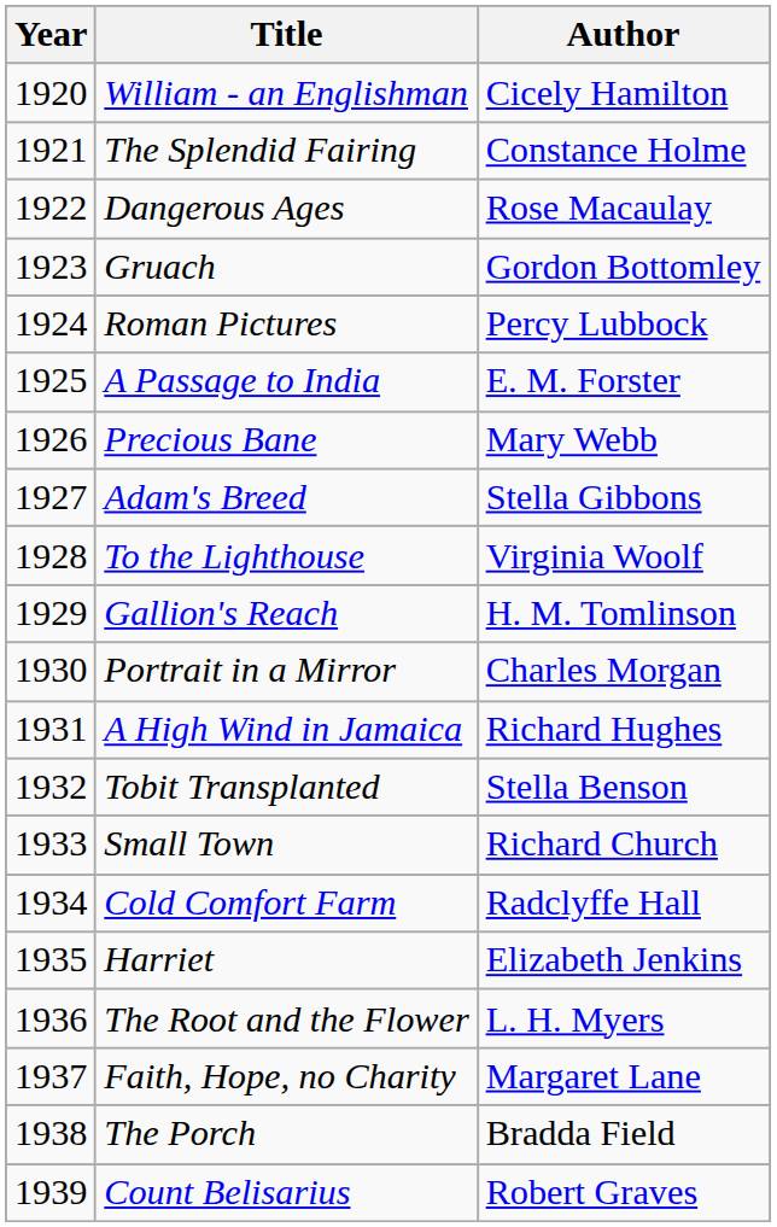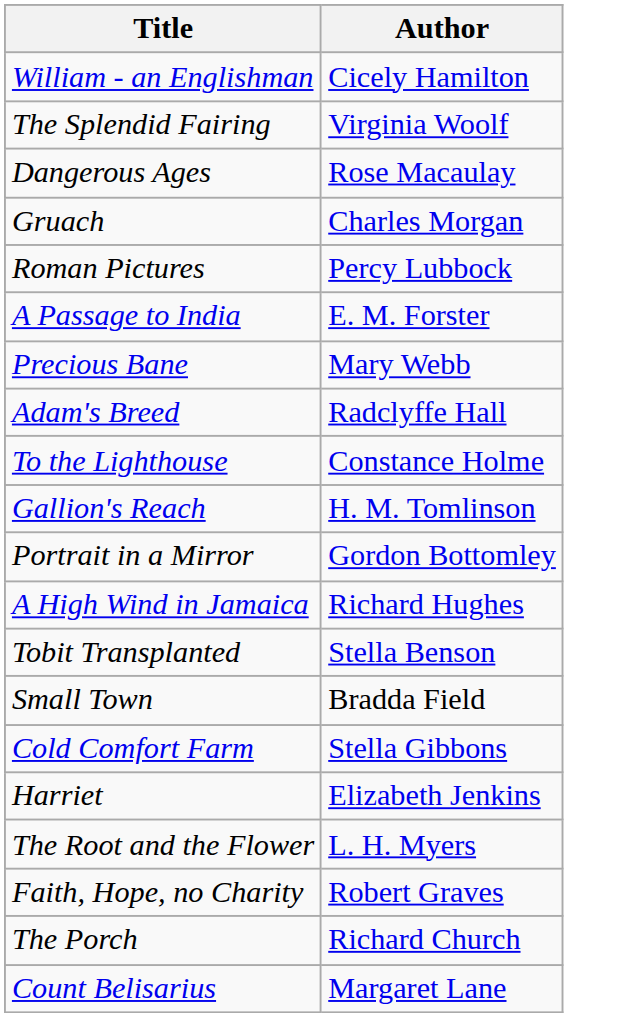- column: Year | 1920 | 1921 | 1922 | 1923 | 1924 | 1925 | 1926 | 1927 | 1928 | 1929 | 1930 | 1931 | 1932 | 1933 | 1934 | 1935 | 1936 | 1937 | 1938 | 1939
The Splendid Fairing | Author: Constance Holme -> Virginia Woolf
Gruach | Author: Gordon Bottomley -> Charles Morgan
Adam's Breed | Author: Stella Gibbons -> Radclyffe Hall
To the Lighthouse | Author: Virginia Woolf -> Constance Holme
Portrait in a Mirror | Author: Charles Morgan -> Gordon Bottomley
Small Town | Author: Richard Church -> Bradda Field
Cold Comfort Farm | Author: Radclyffe Hall -> Stella Gibbons
Faith, Hope, no Charity | Author: Margaret Lane -> Robert Graves
The Porch | Author: Bradda Field -> Richard Church
Count Belisarius | Author: Robert Graves -> Margaret Lane
